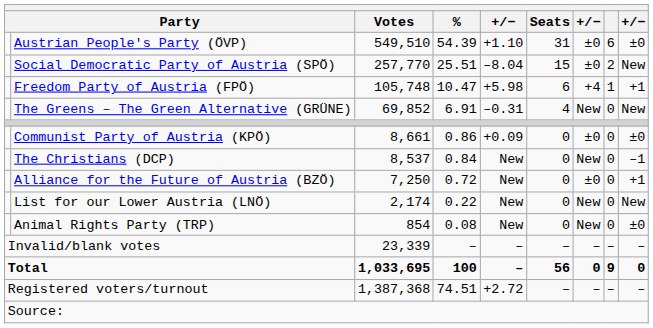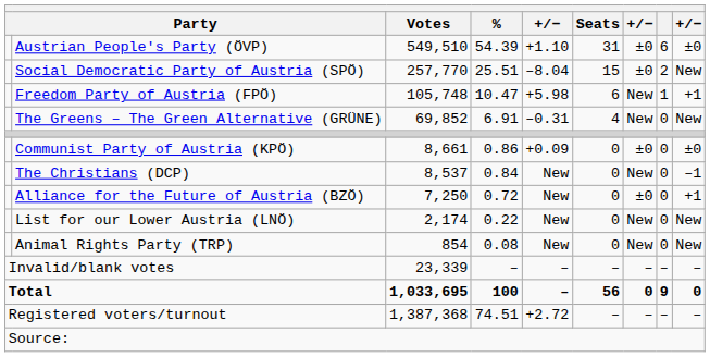Freedom Party of Austria (FPÖ) | column 7: +4 -> New
Animal Rights Party (TRP) | column 9: ±0 -> New
